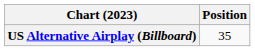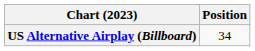US Alternative Airplay (Billboard) | Position: 35 -> 34
